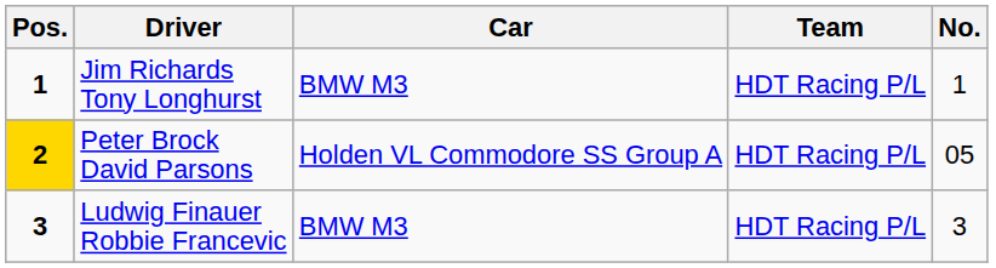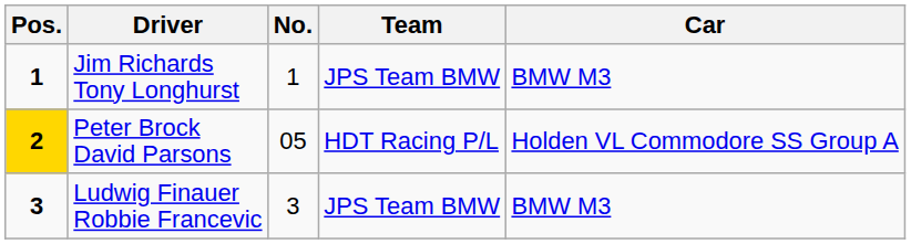columns swapped: No. <-> Car
Jim Richards Tony Longhurst | Team: HDT Racing P/L -> JPS Team BMW
Ludwig Finauer Robbie Francevic | Team: HDT Racing P/L -> JPS Team BMW
